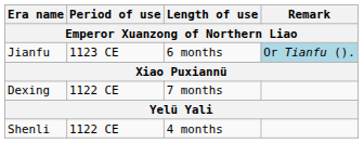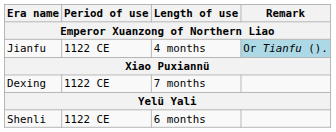Jianfu | Period of use: 1123 CE -> 1122 CE
Jianfu | Length of use: 6 months -> 4 months
Shenli | Length of use: 4 months -> 6 months
